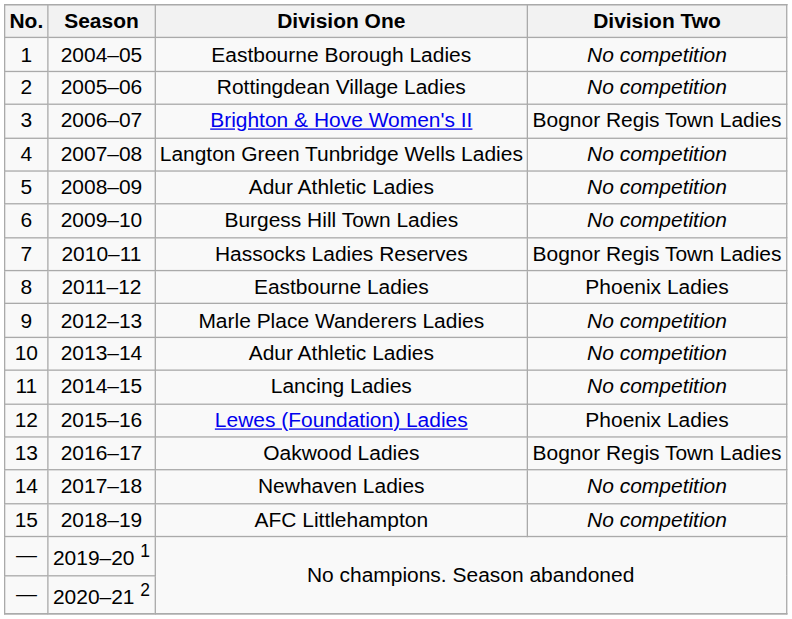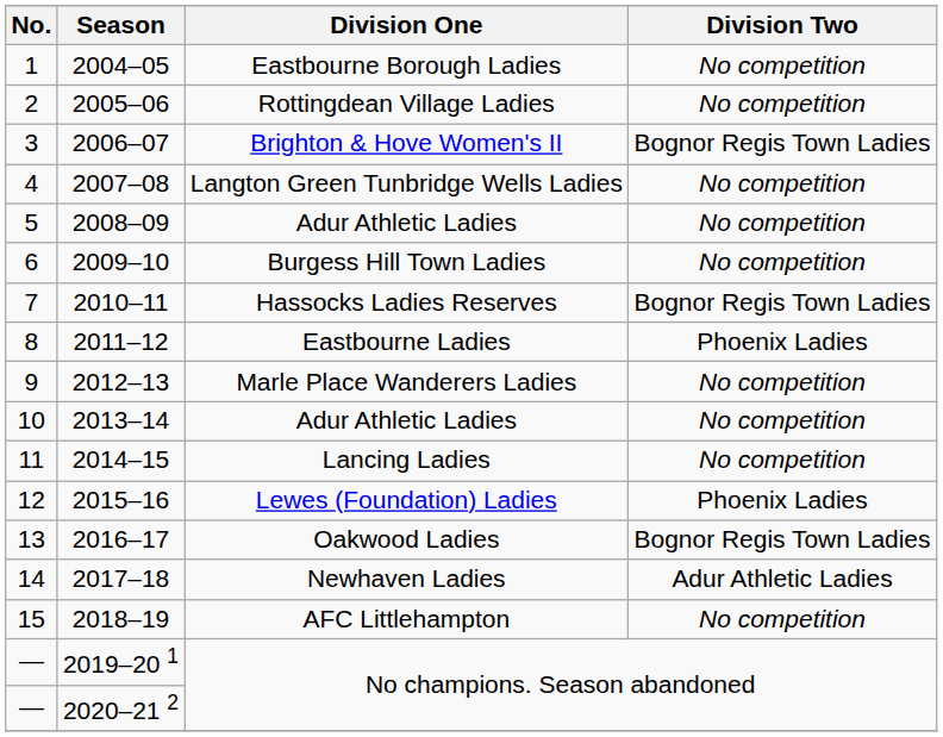2017–18 | Division Two: No competition -> Adur Athletic Ladies
